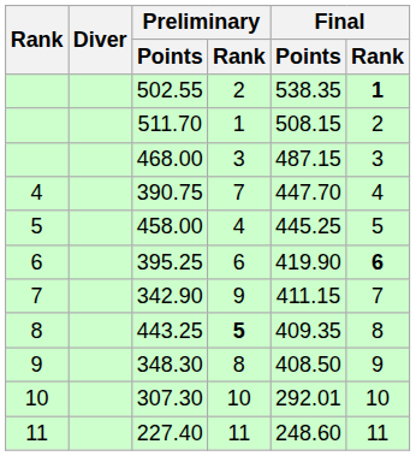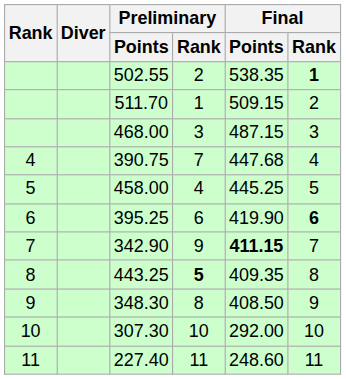511.70 | Final / Points: 508.15 -> 509.15
390.75 | Final / Points: 447.70 -> 447.68
342.90 | Final / Points: normal -> bold
307.30 | Final / Points: 292.01 -> 292.00
